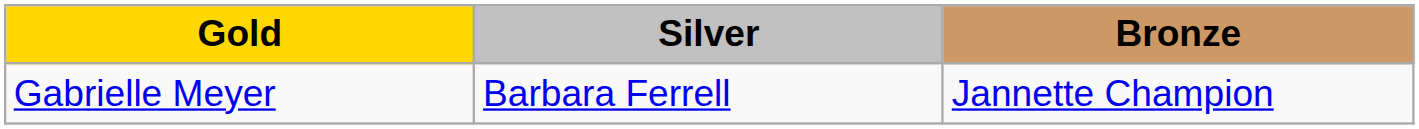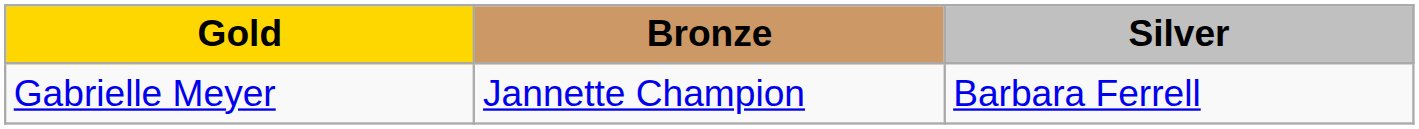columns swapped: Silver <-> Bronze
